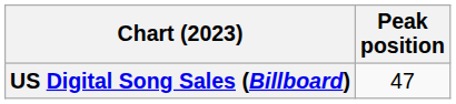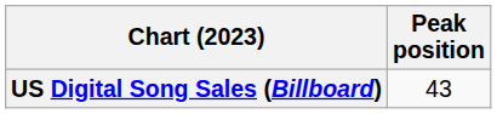US Digital Song Sales (Billboard) | Peak position: 47 -> 43
